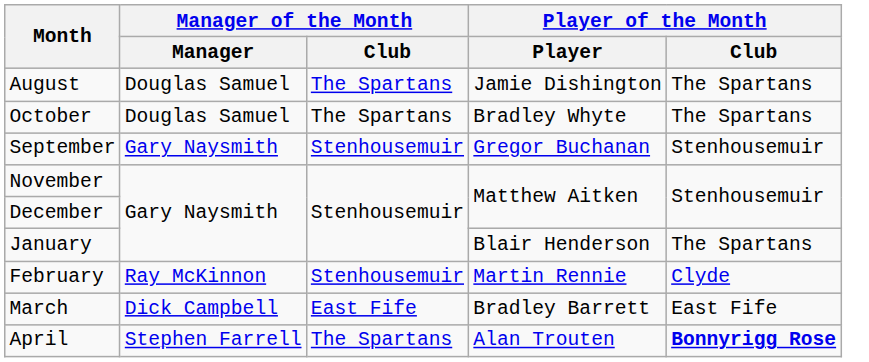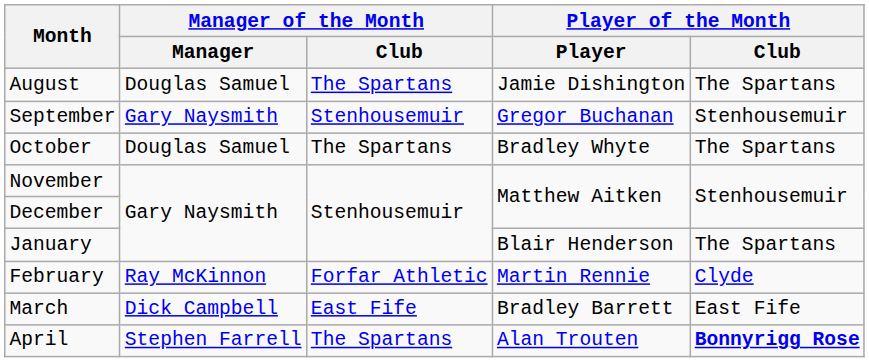rows swapped: September <-> October
February | Manager of the Month / Club: Stenhousemuir -> Forfar Athletic
